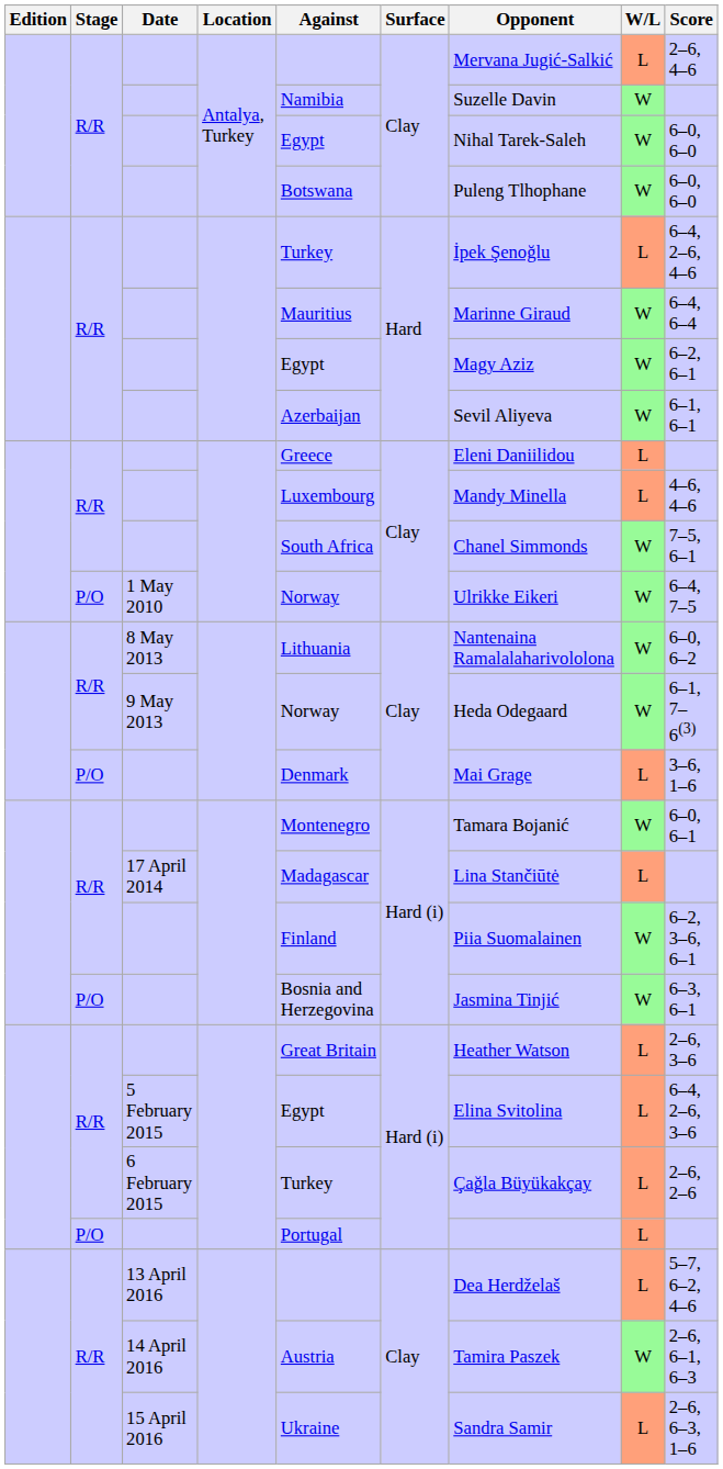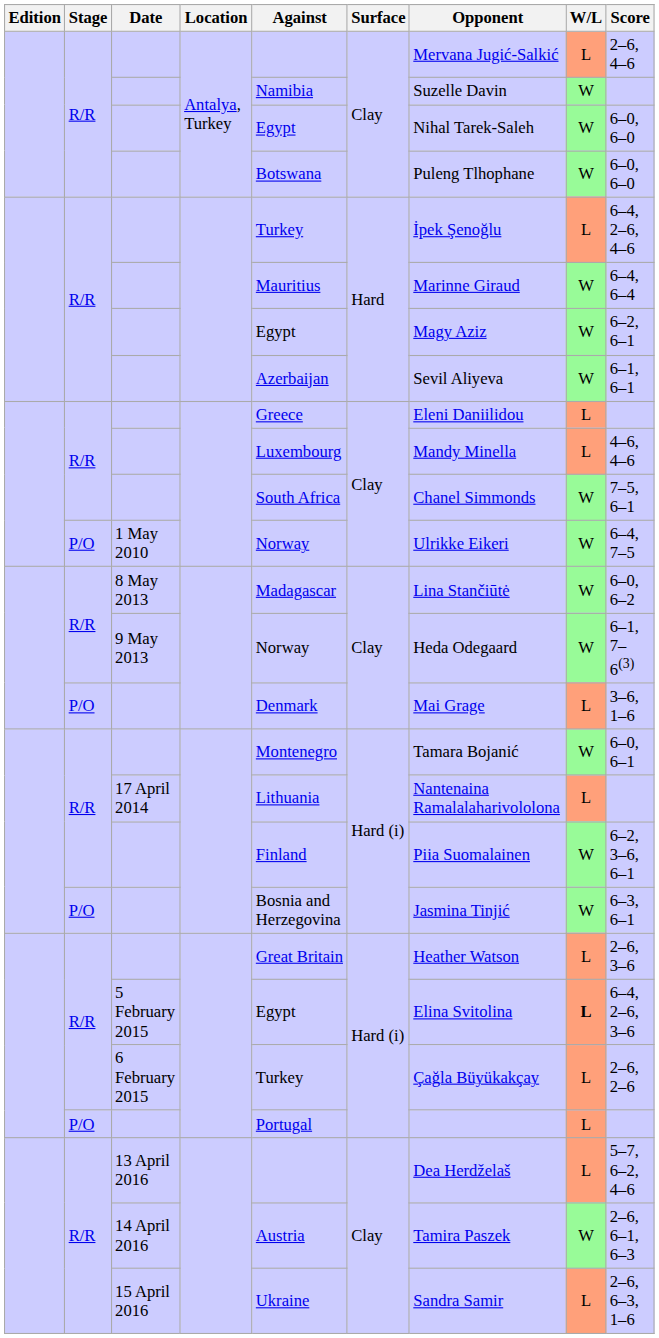8 May 2013 | Against: Lithuania -> Madagascar
8 May 2013 | Opponent: Nantenaina Ramalalaharivololona -> Lina Stančiūtė
17 April 2014 | Against: Madagascar -> Lithuania
17 April 2014 | Opponent: Lina Stančiūtė -> Nantenaina Ramalalaharivololona
5 February 2015 | W/L: normal -> bold
